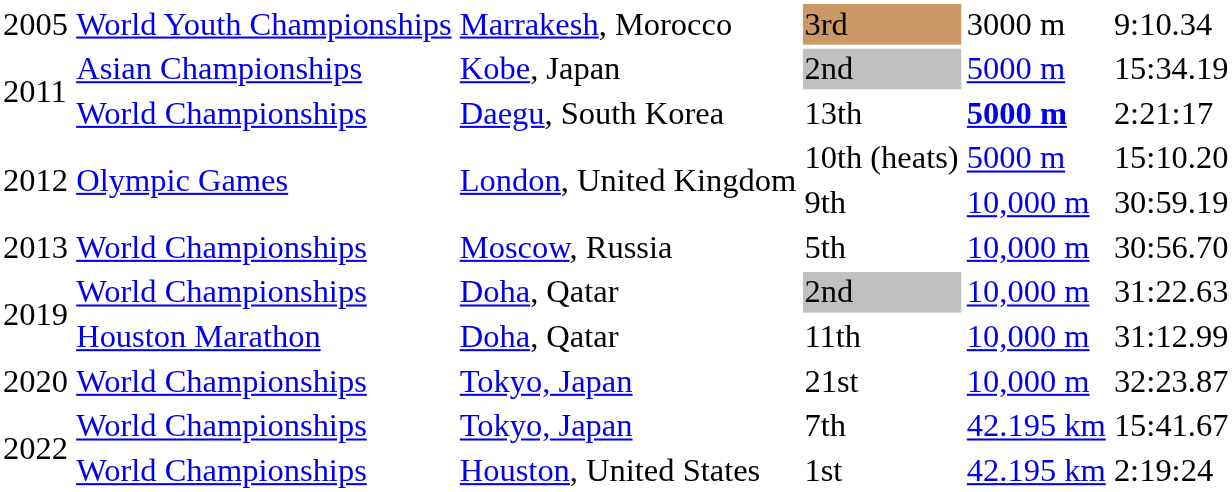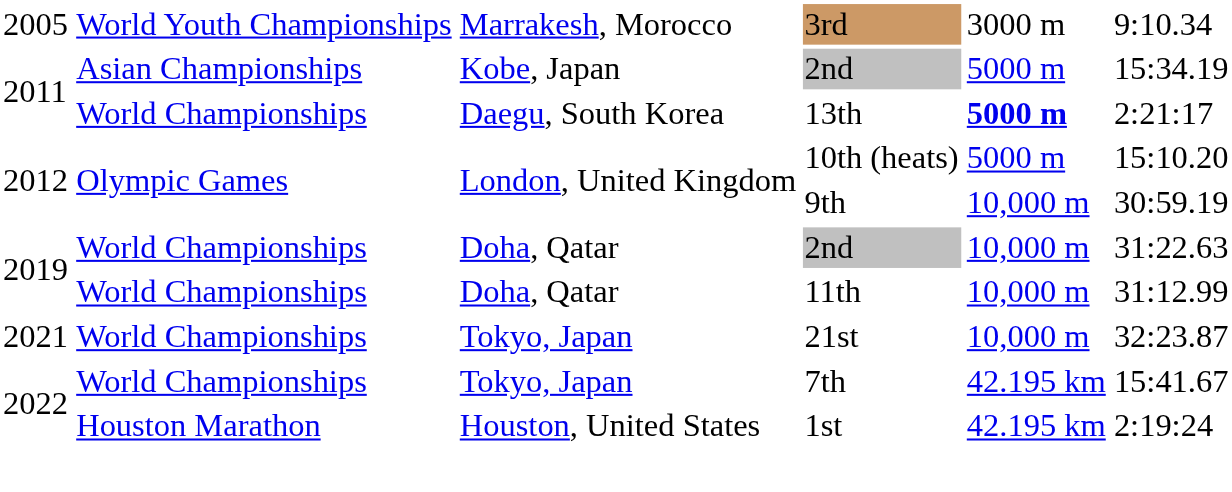- row: 2013 | World Championships | Moscow, Russia | 5th | 10,000 m | 30:56.70
11th | column 2: Houston Marathon -> World Championships
21st | column 1: 2020 -> 2021
1st | column 2: World Championships -> Houston Marathon
